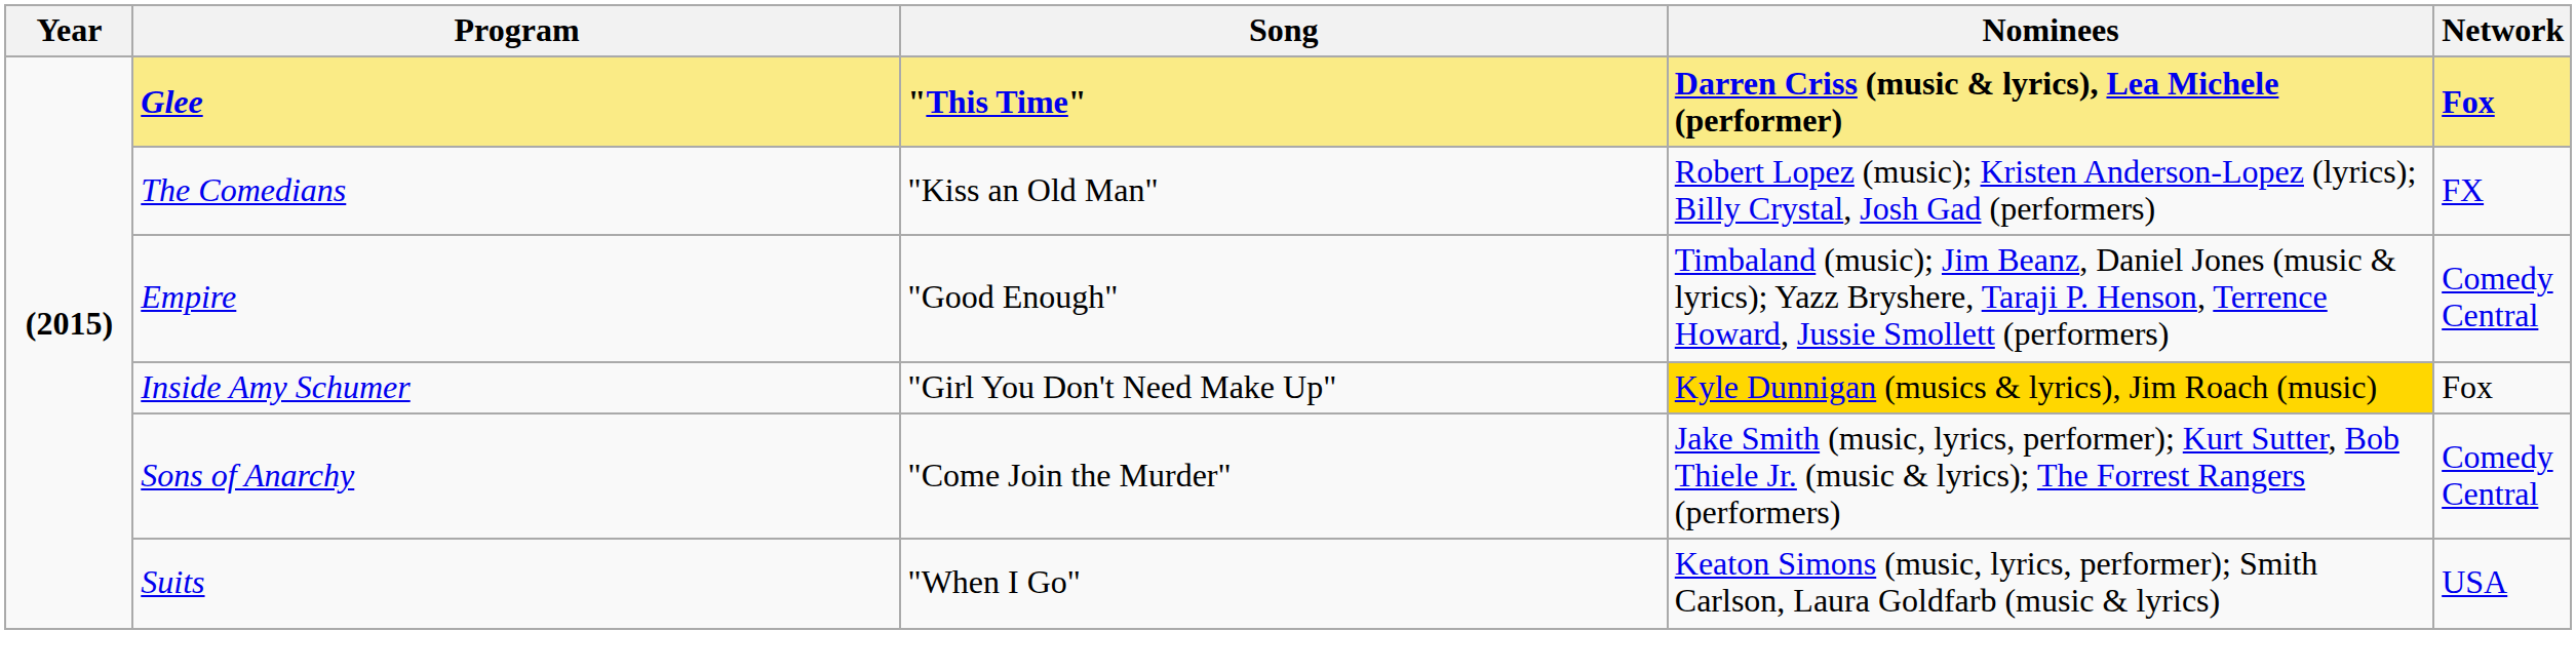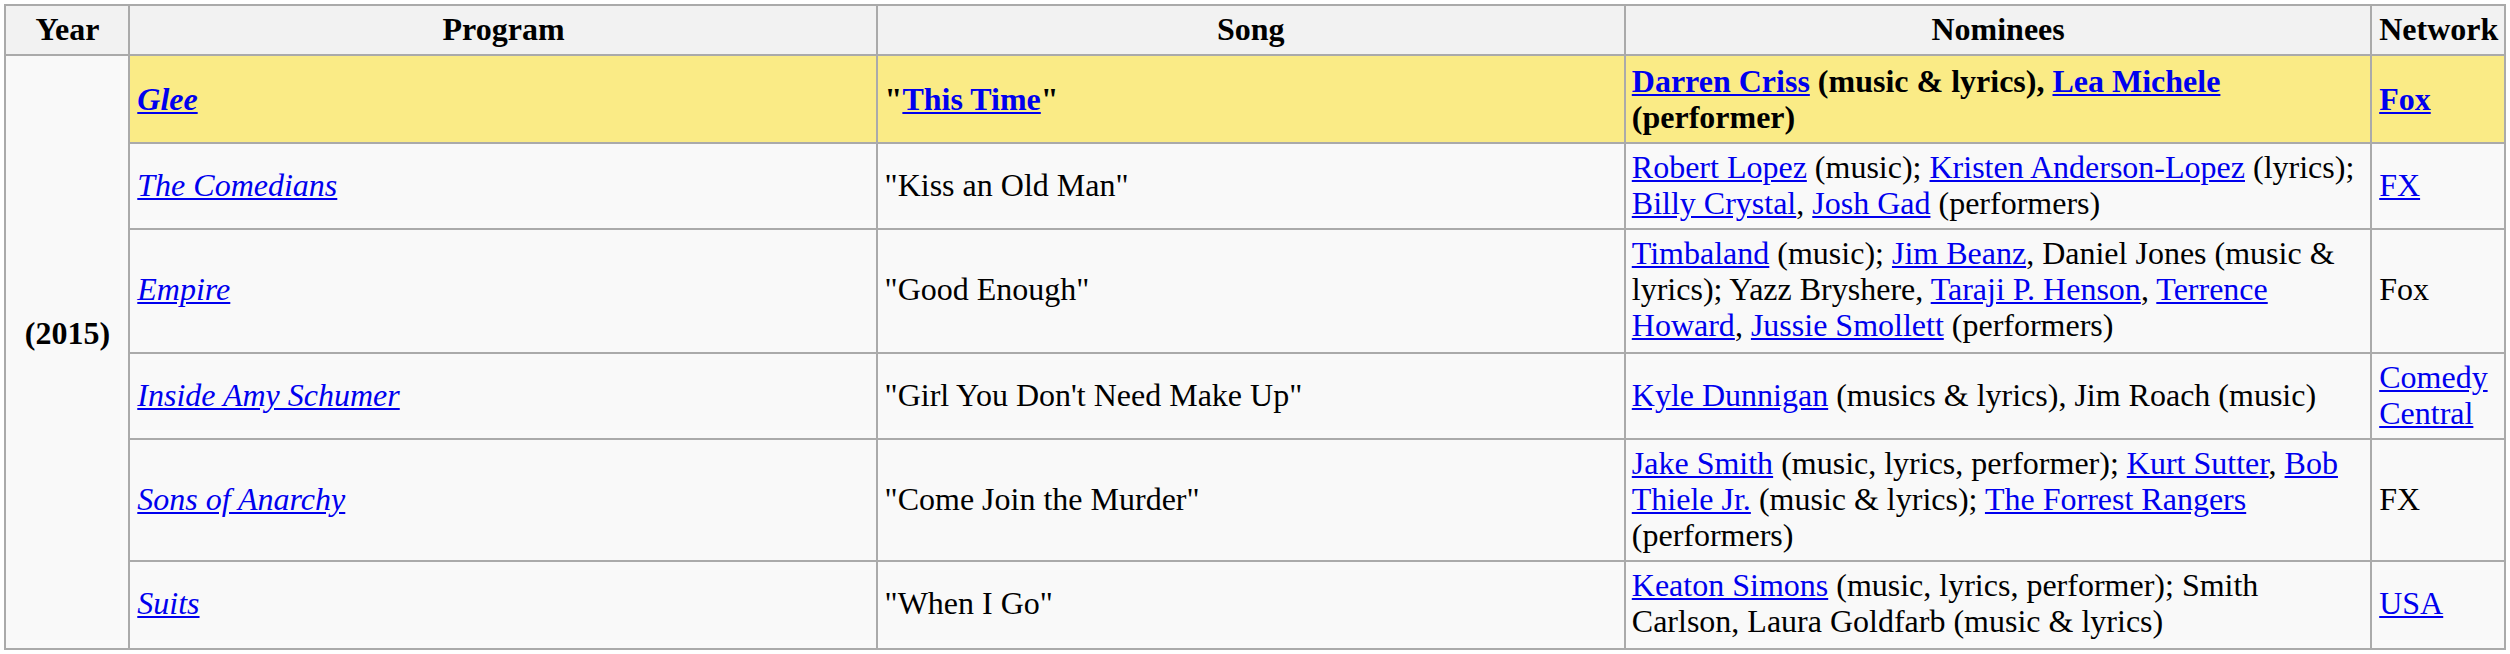Empire | Network: Comedy Central -> Fox
Inside Amy Schumer | Nominees: gold background -> no background
Inside Amy Schumer | Network: Fox -> Comedy Central
Sons of Anarchy | Network: Comedy Central -> FX
